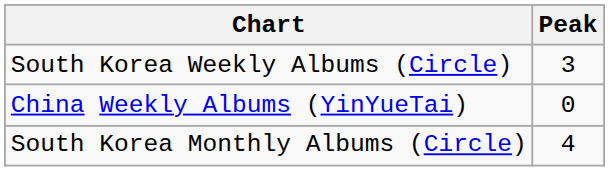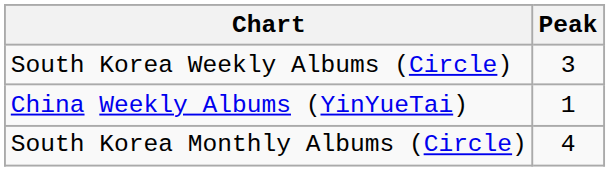China Weekly Albums (YinYueTai) | Peak: 0 -> 1
